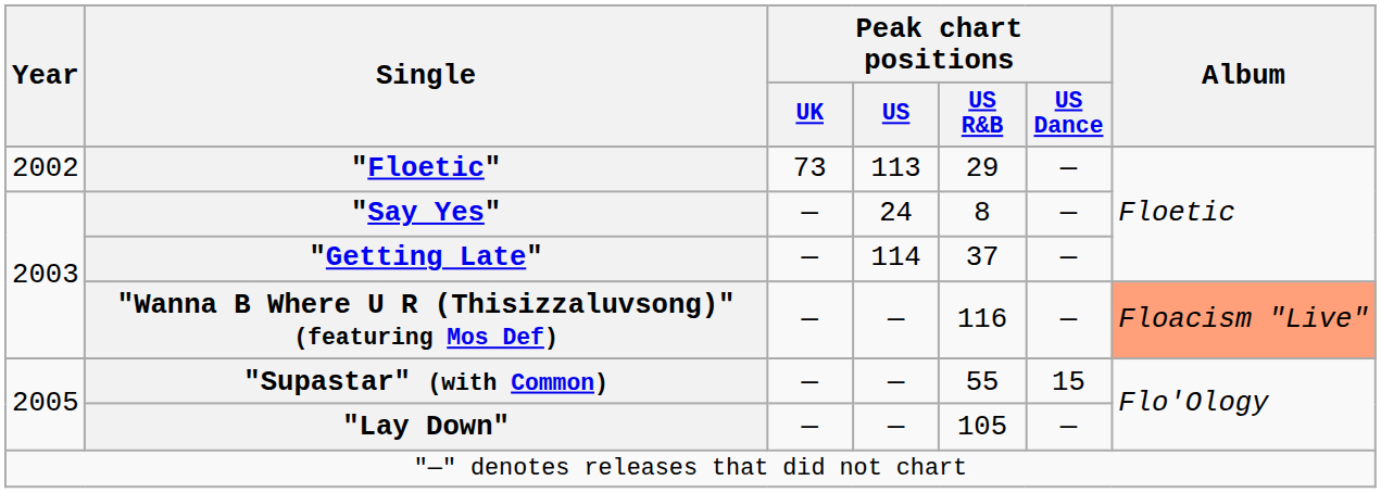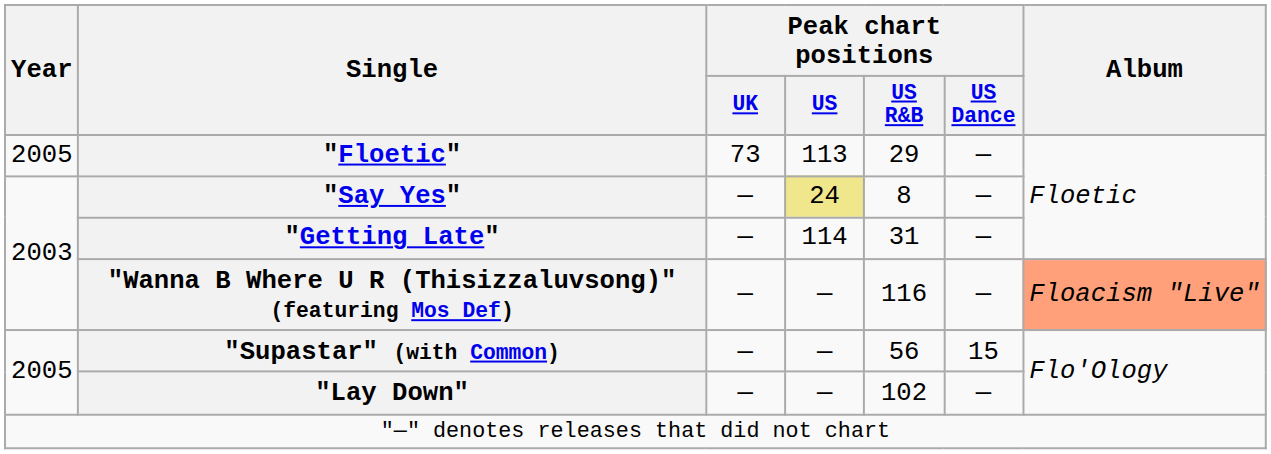"Floetic" | Year: 2002 -> 2005
"Say Yes" | Peak chart positions / US: no background -> khaki background
"Getting Late" | Peak chart positions / US R&B: 37 -> 31
"Supastar" (with Common) | Peak chart positions / US R&B: 55 -> 56
"Lay Down" | Peak chart positions / US R&B: 105 -> 102
